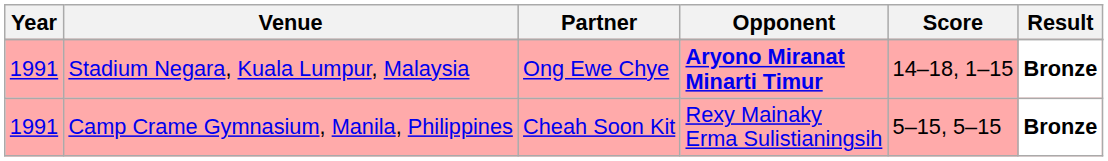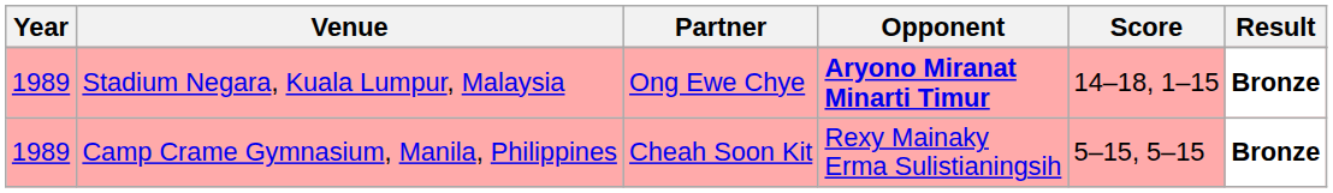Stadium Negara, Kuala Lumpur, Malaysia | Year: 1991 -> 1989
Camp Crame Gymnasium, Manila, Philippines | Year: 1991 -> 1989
